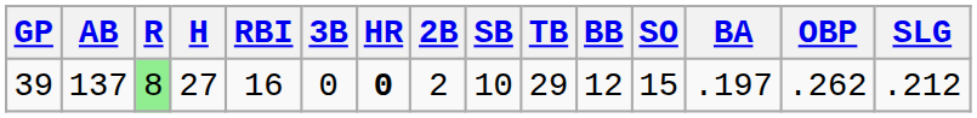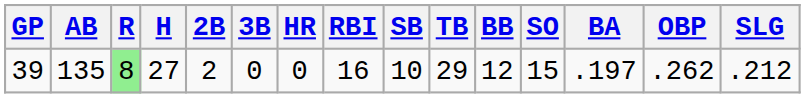columns swapped: 2B <-> RBI
39 | AB: 137 -> 135
39 | HR: bold -> normal
